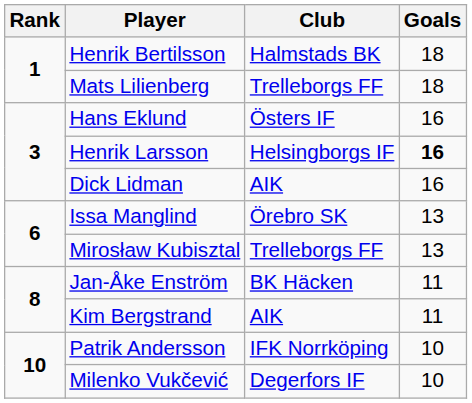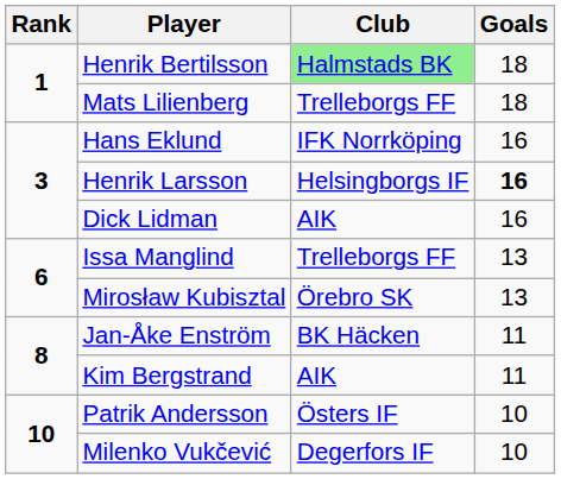Henrik Bertilsson | Club: no background -> lightgreen background
Hans Eklund | Club: Östers IF -> IFK Norrköping
Issa Manglind | Club: Örebro SK -> Trelleborgs FF
Mirosław Kubisztal | Club: Trelleborgs FF -> Örebro SK
Patrik Andersson | Club: IFK Norrköping -> Östers IF
